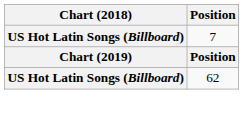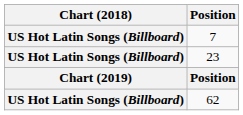+ row: US Hot Latin Songs (Billboard) | 23
